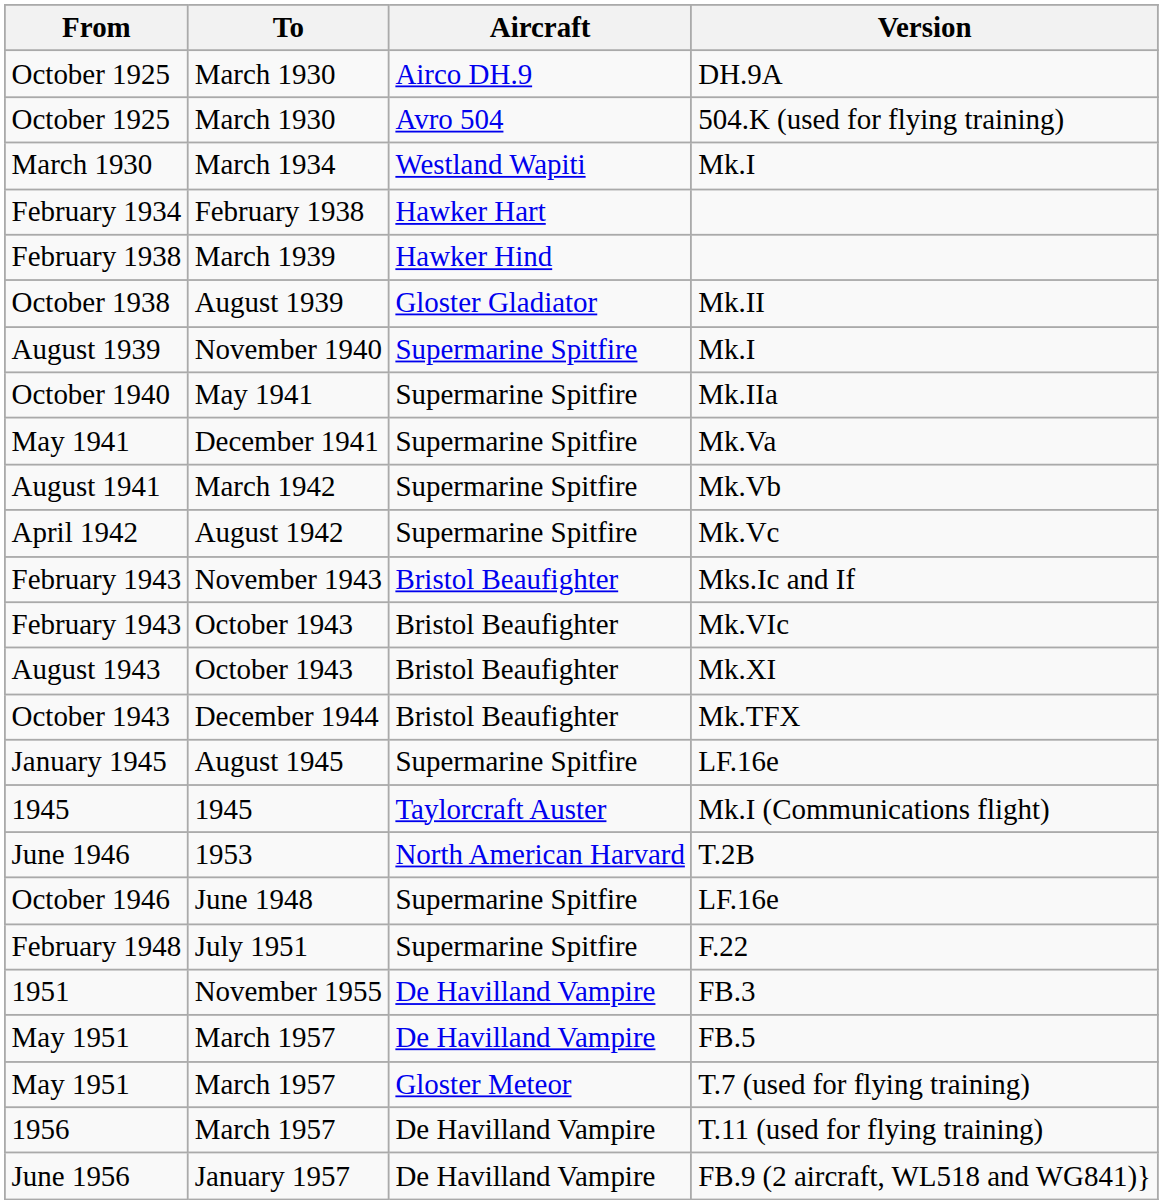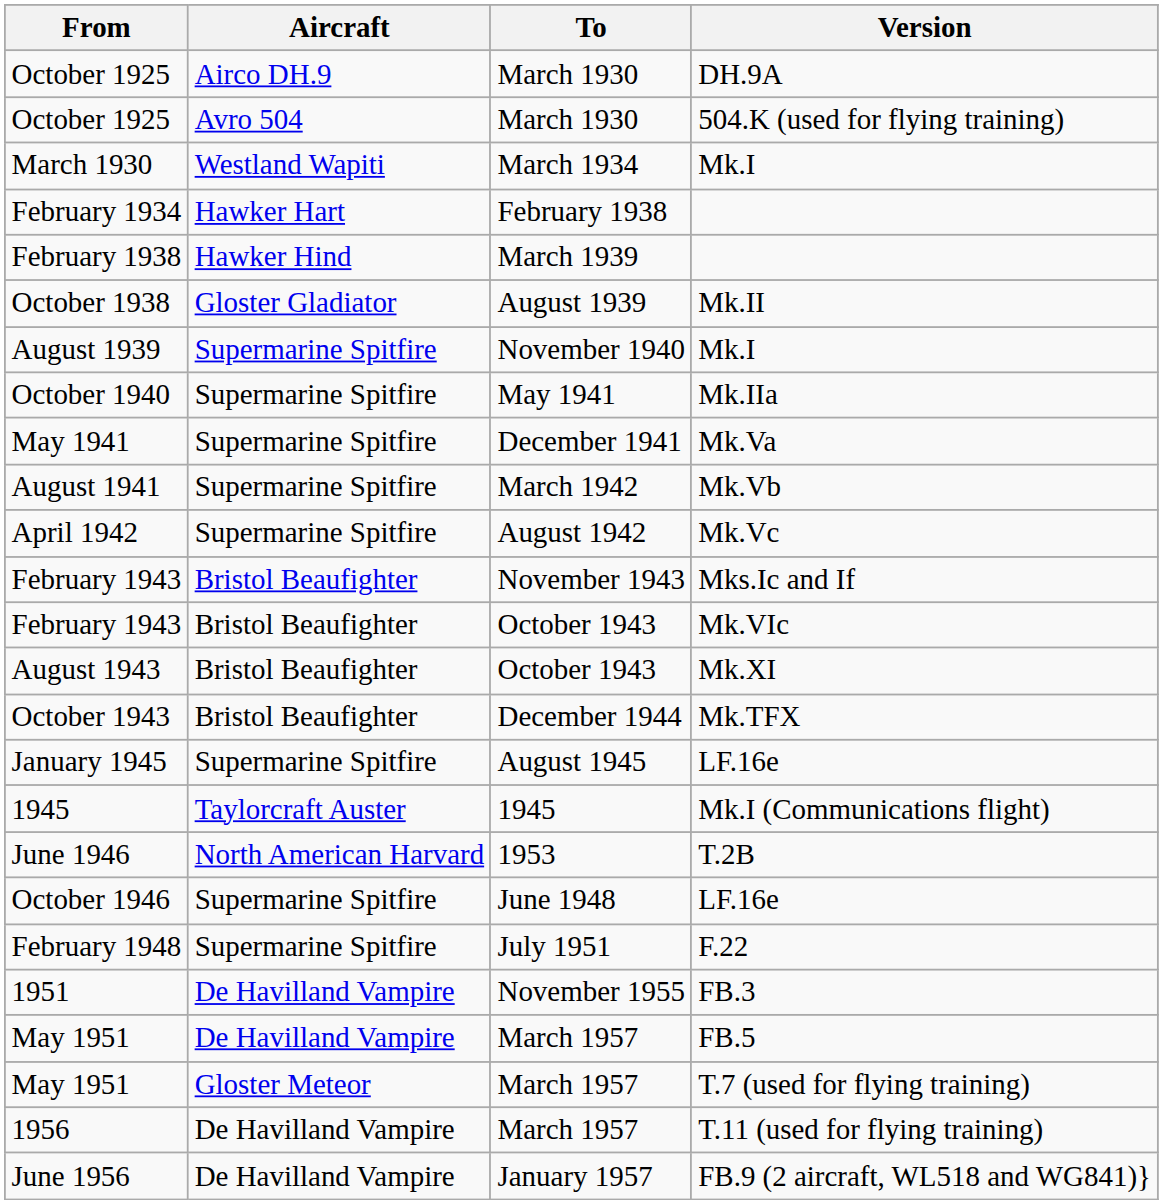columns swapped: To <-> Aircraft
